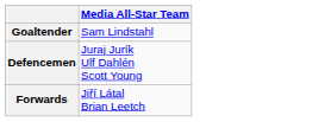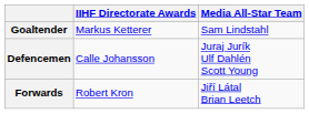+ column: IIHF Directorate Awards | Markus Ketterer | Calle Johansson | Robert Kron
